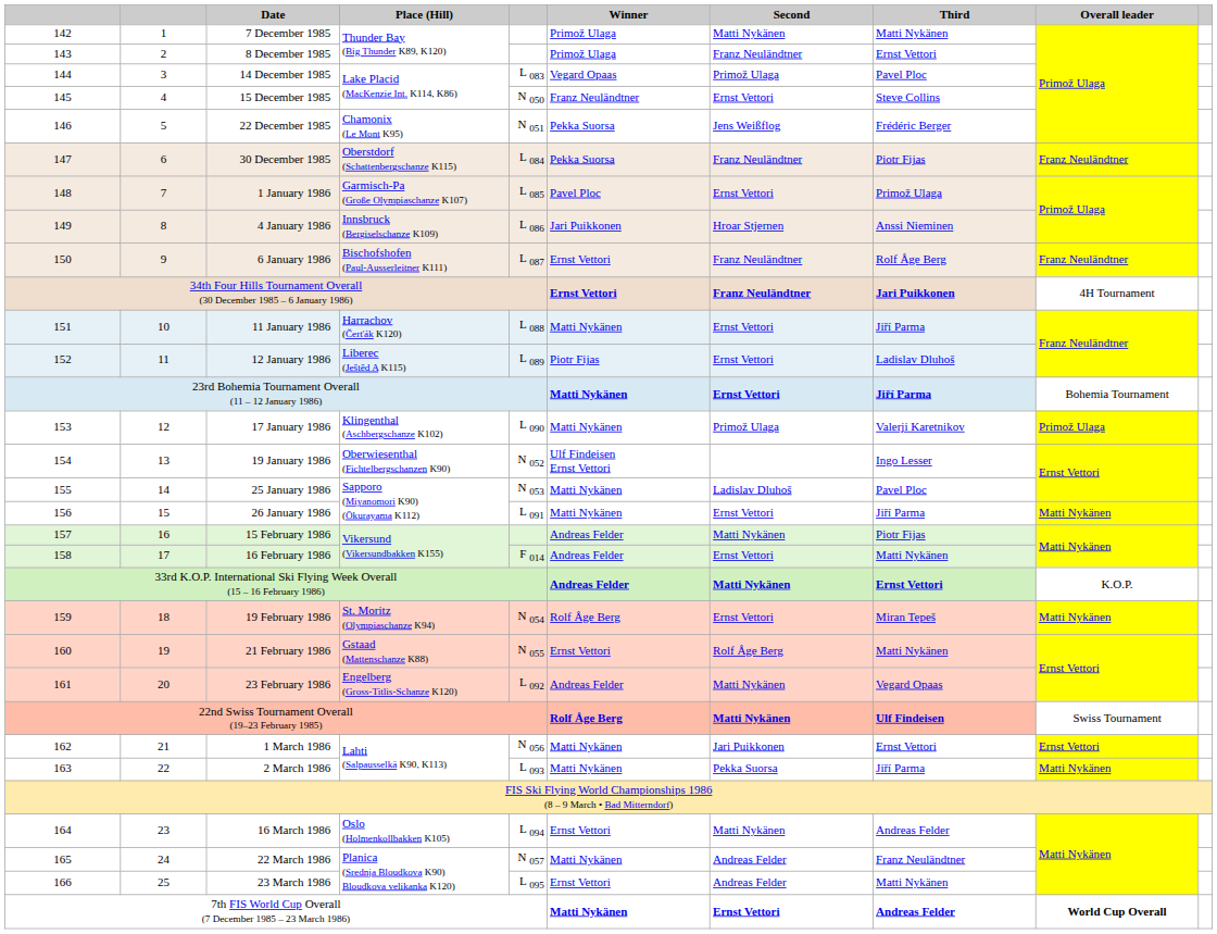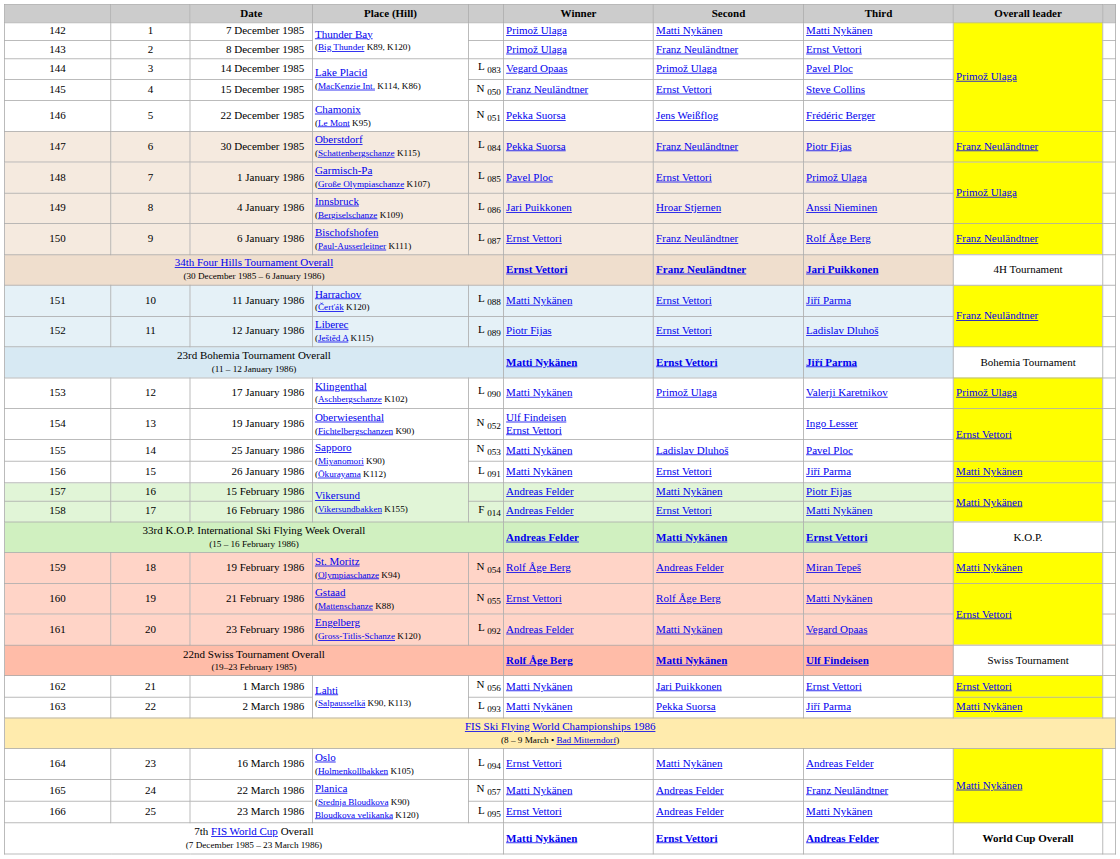19 February 1986 | Second: Ernst Vettori -> Andreas Felder
